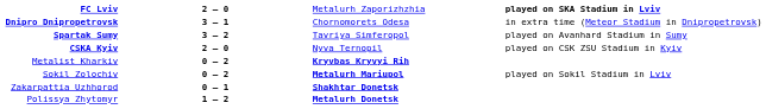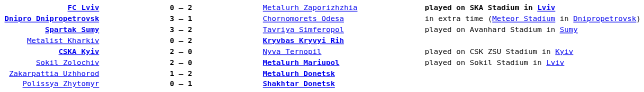FC Lviv | column 2: 2 – 0 -> 0 – 2
rows swapped: Metalist Kharkiv <-> CSKA Kyiv
Sokil Zolochiv | column 2: 0 – 2 -> 2 – 0
Zakarpattia Uzhhorod | column 2: 0 – 1 -> 1 – 2
Zakarpattia Uzhhorod | column 3: Shakhtar Donetsk -> Metalurh Donetsk
Polissya Zhytomyr | column 2: 1 – 2 -> 0 – 1
Polissya Zhytomyr | column 3: Metalurh Donetsk -> Shakhtar Donetsk
